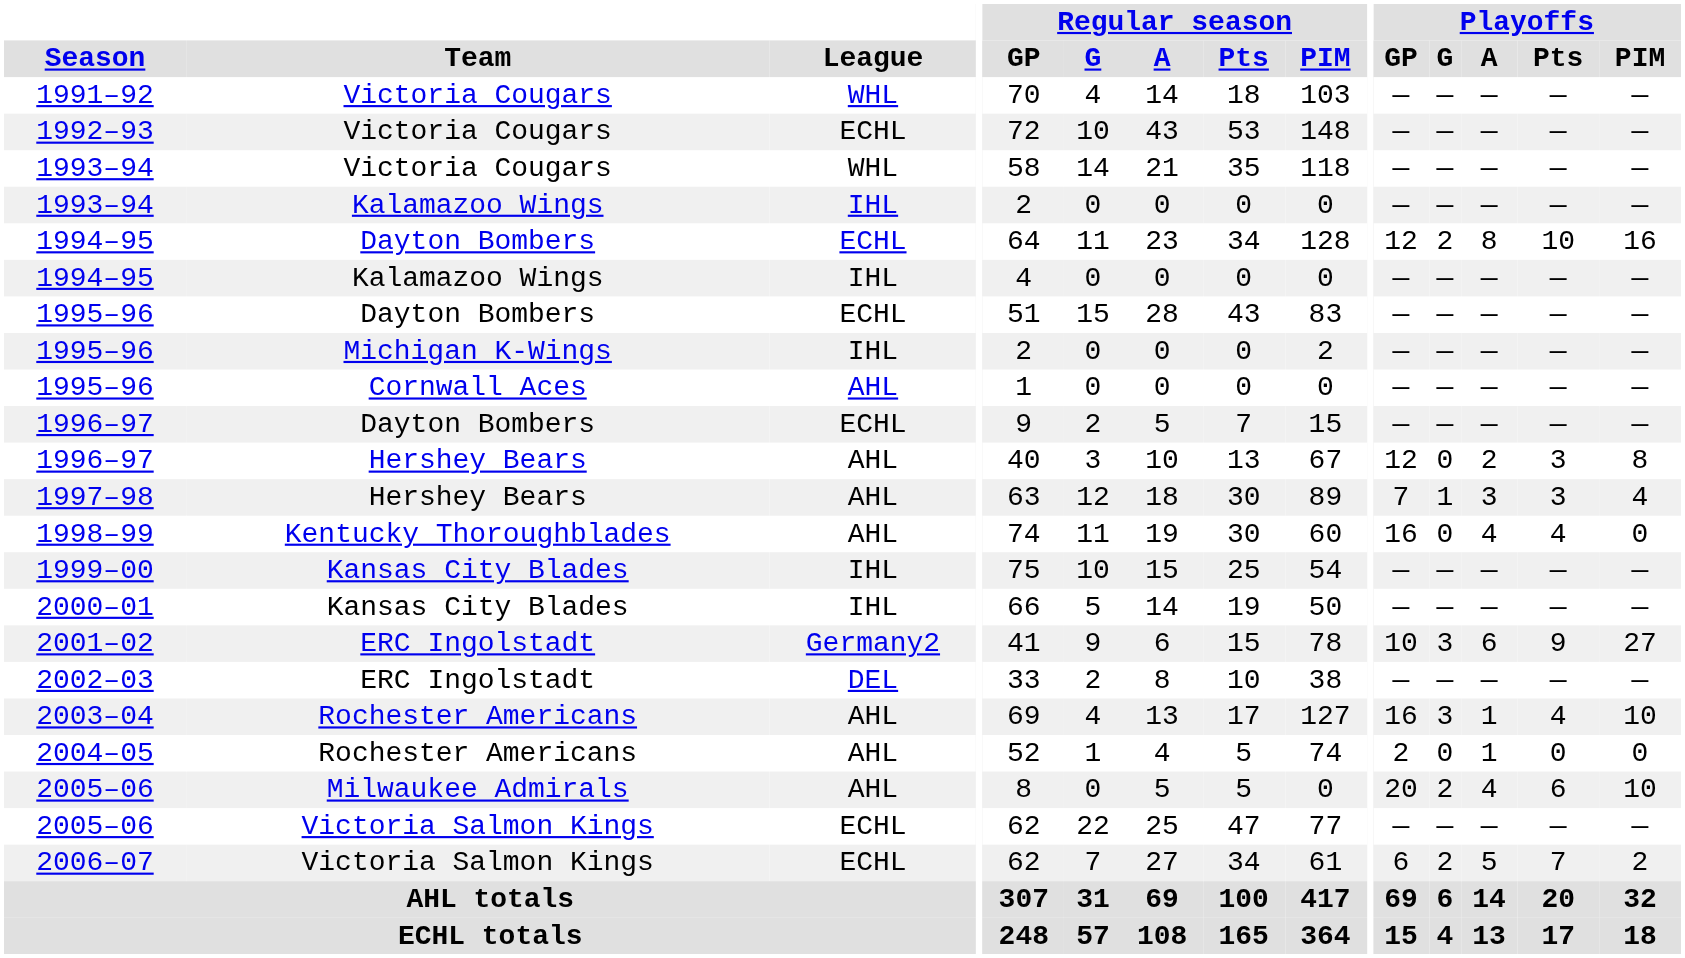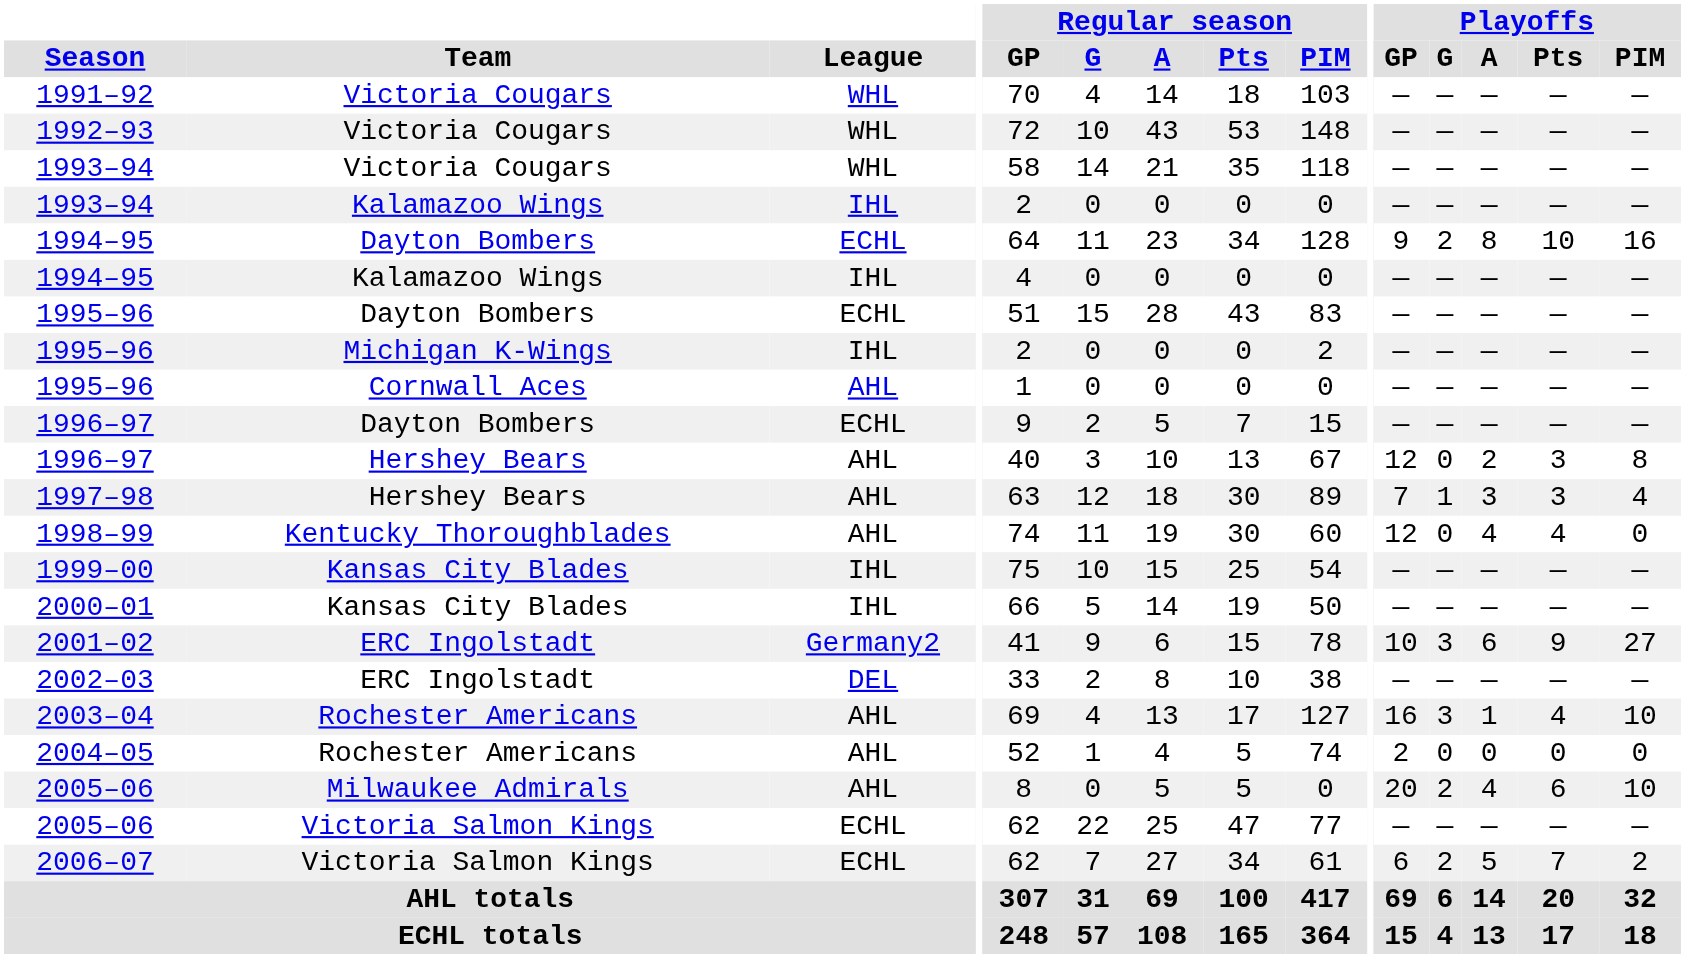1992–93 | League: ECHL -> WHL
1994–95 / Dayton Bombers | Playoffs / GP: 12 -> 9
1998–99 | Playoffs / GP: 16 -> 12
2004–05 | Playoffs / A: 1 -> 0
